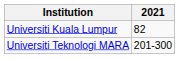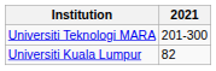rows swapped: Universiti Kuala Lumpur <-> Universiti Teknologi MARA
